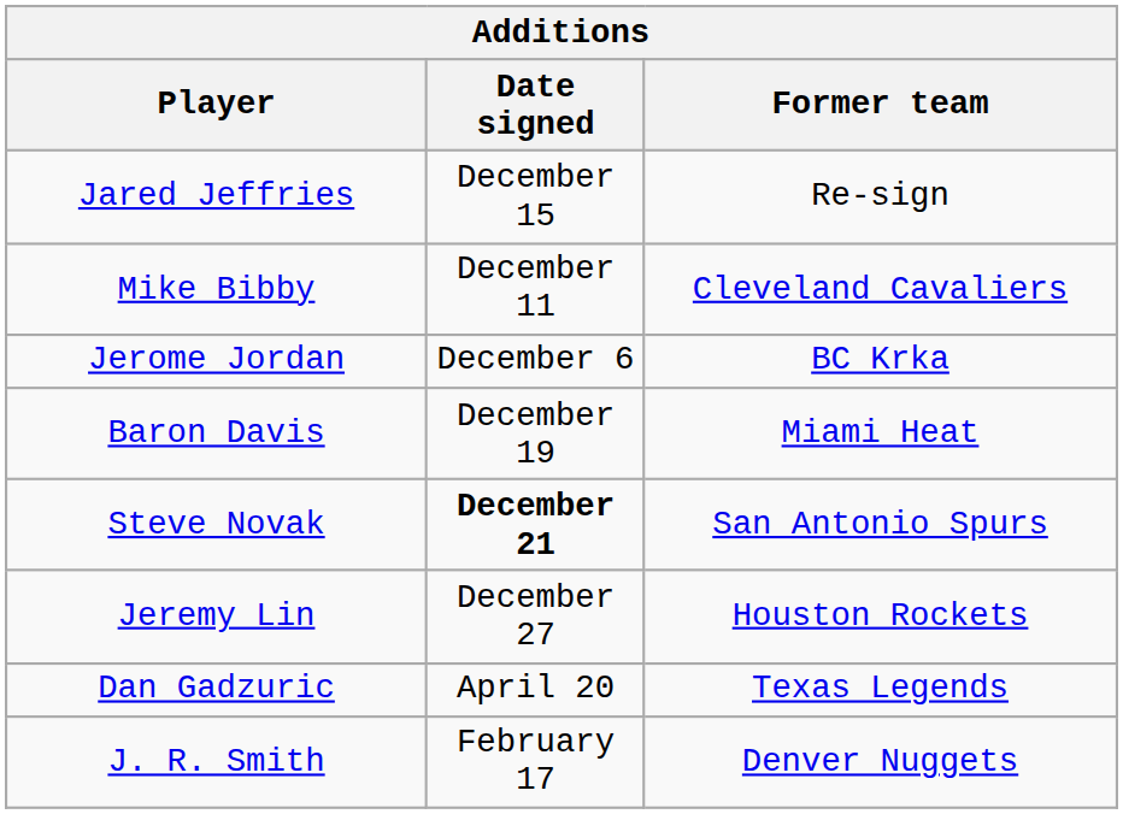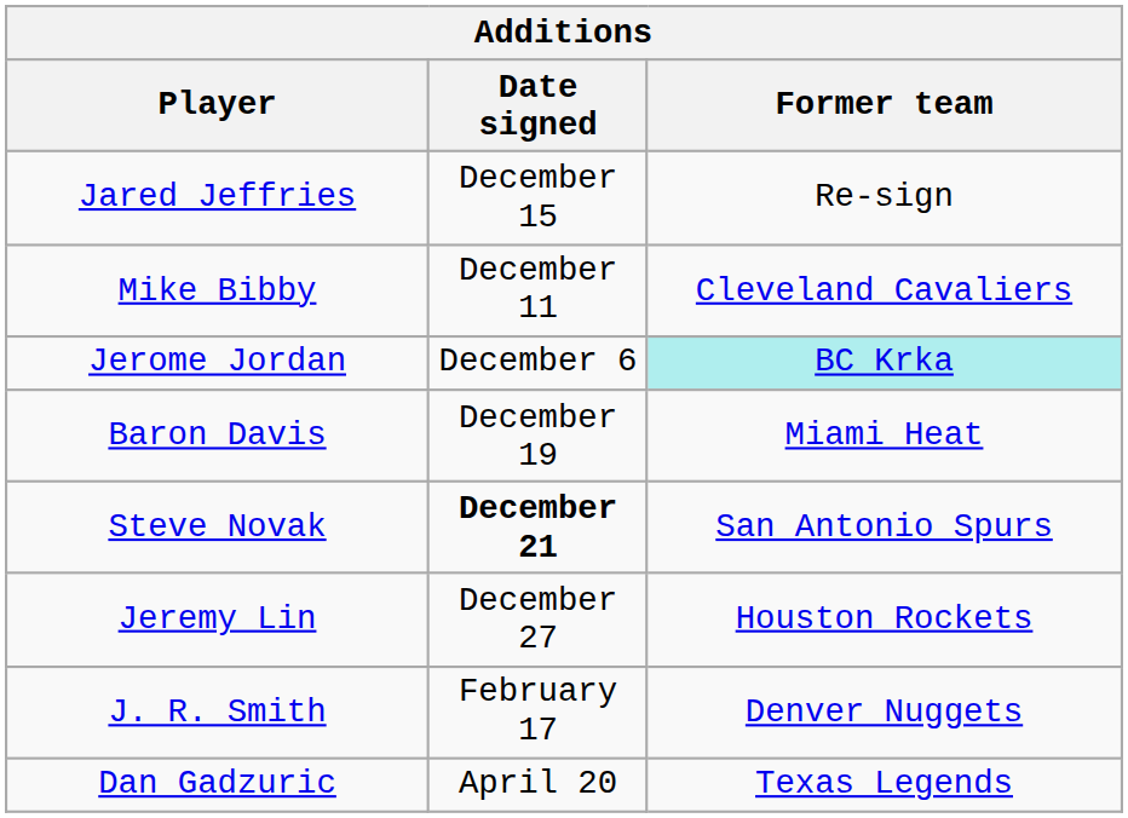Jerome Jordan | Former team: no background -> paleturquoise background
rows swapped: J. R. Smith <-> Dan Gadzuric
